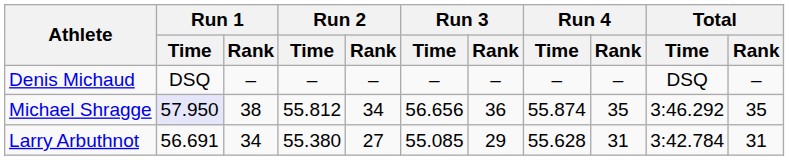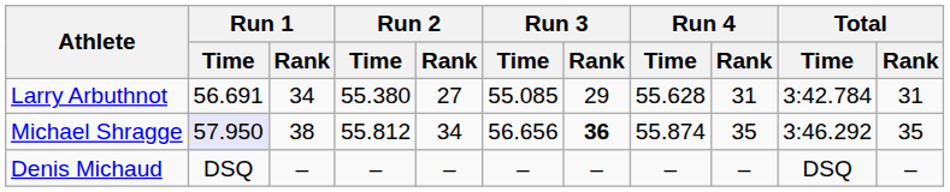rows swapped: Denis Michaud <-> Larry Arbuthnot
Michael Shragge | Run 3 / Rank: normal -> bold
